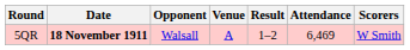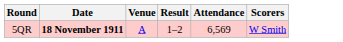- column: Opponent | Walsall
5QR | Attendance: 6,469 -> 6,569
